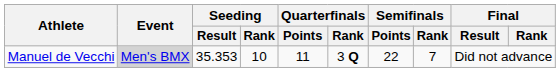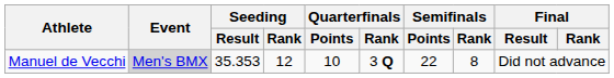Manuel de Vecchi | Seeding / Rank: 10 -> 12
Manuel de Vecchi | Quarterfinals / Points: 11 -> 10
Manuel de Vecchi | Semifinals / Rank: 7 -> 8
